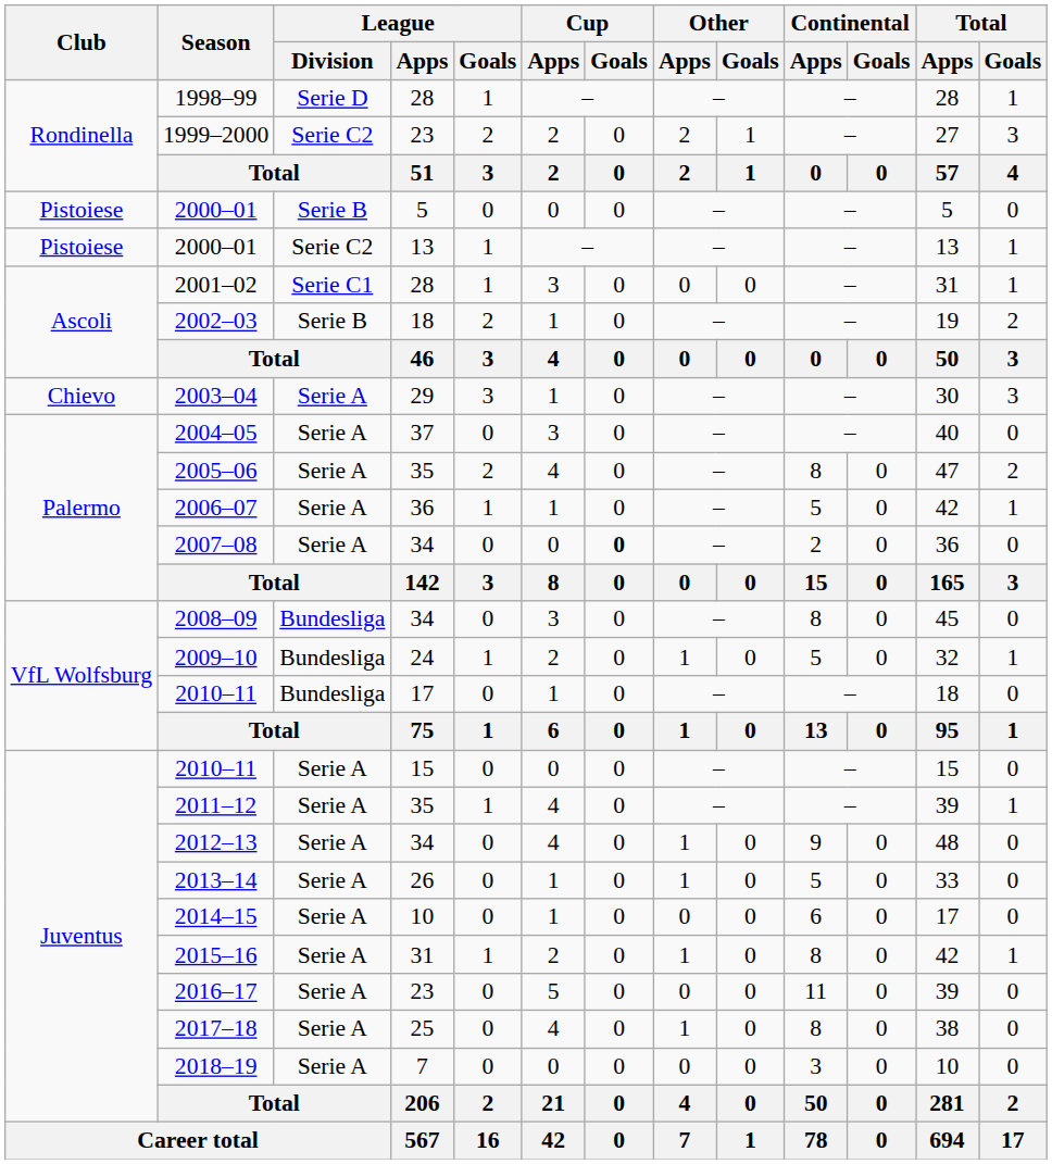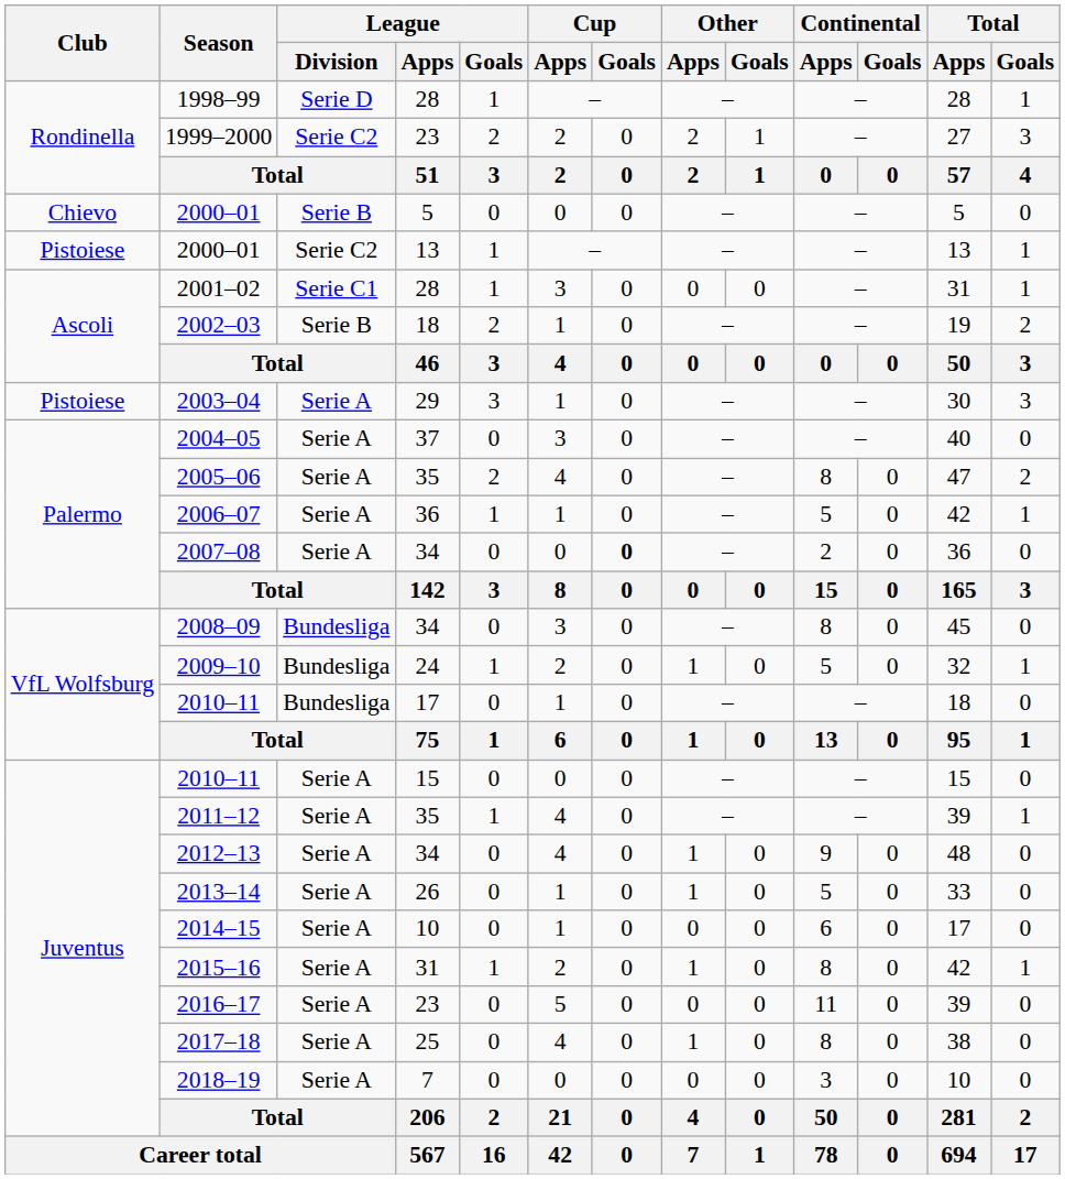2000–01 / 5 | Club: Pistoiese -> Chievo
2003–04 | Club: Chievo -> Pistoiese
